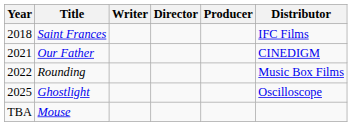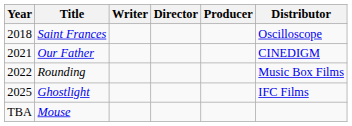Saint Frances | Distributor: IFC Films -> Oscilloscope
Ghostlight | Distributor: Oscilloscope -> IFC Films
